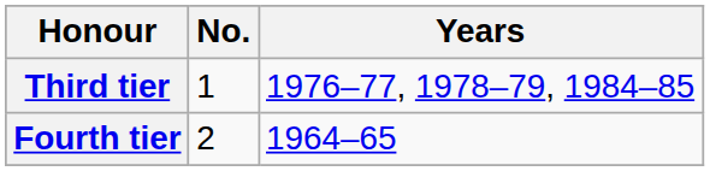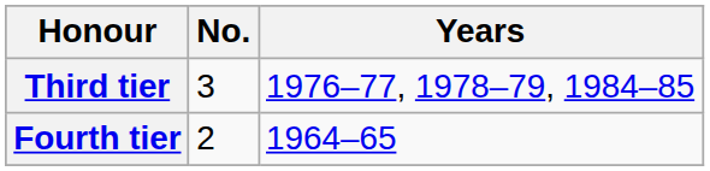Third tier | No.: 1 -> 3
